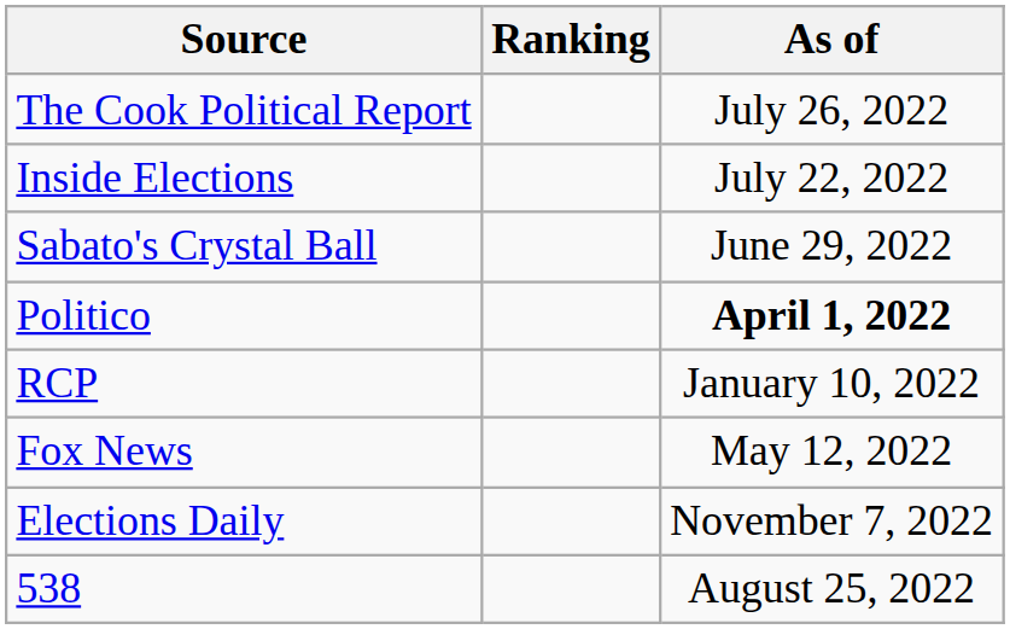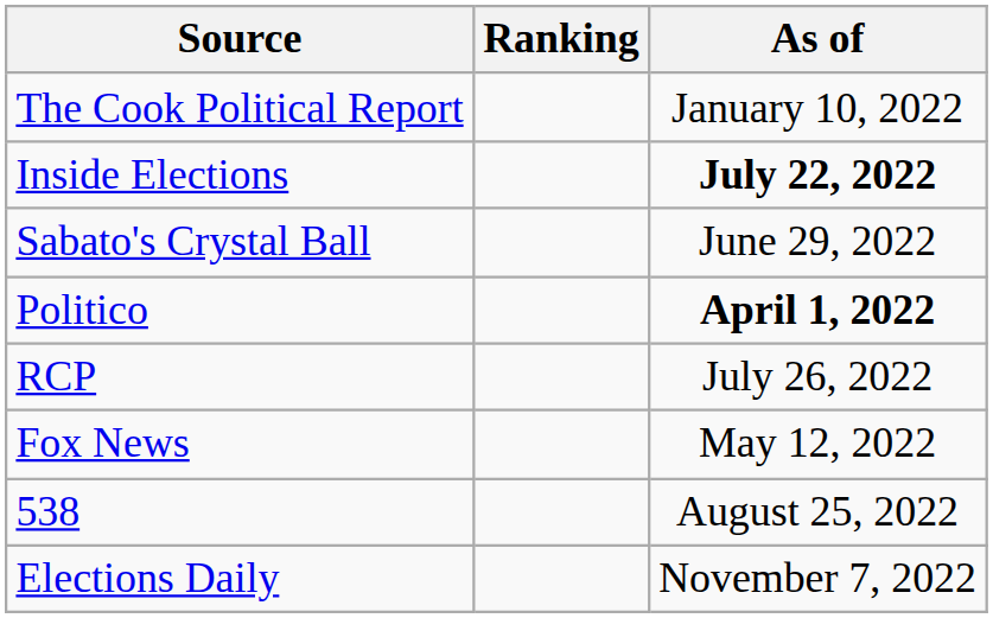The Cook Political Report | As of: July 26, 2022 -> January 10, 2022
Inside Elections | As of: normal -> bold
RCP | As of: January 10, 2022 -> July 26, 2022
rows swapped: 538 <-> Elections Daily
